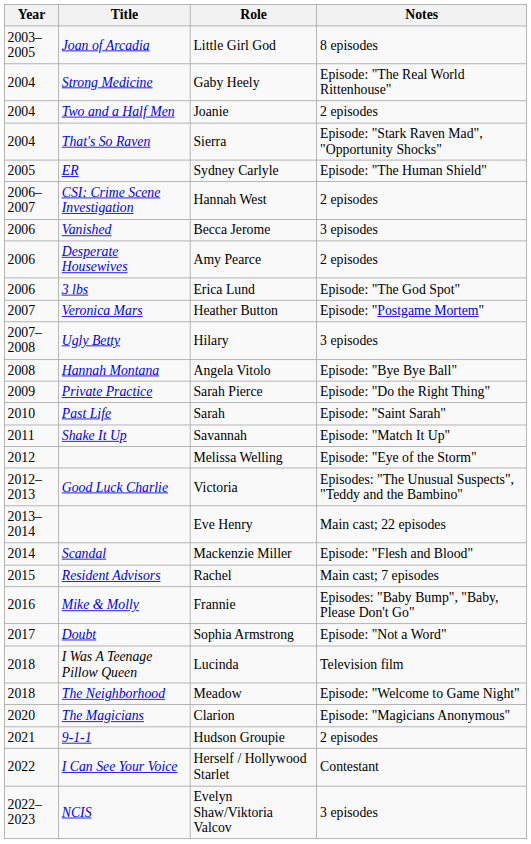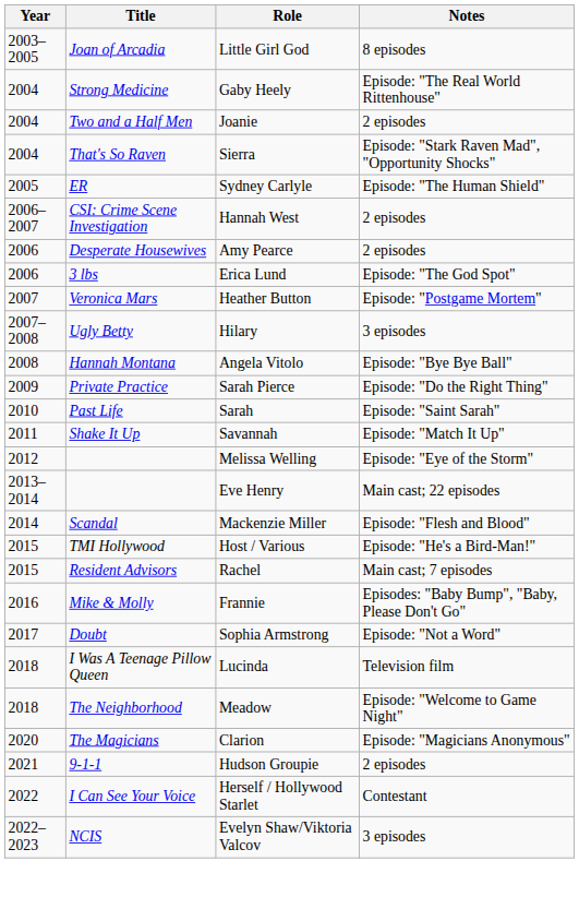- row: 2006 | Vanished | Becca Jerome | 3 episodes
- row: 2012–2013 | Good Luck Charlie | Victoria | Episodes: "The Unusual Suspects", "Teddy and the Bambino"
+ row: 2015 | TMI Hollywood | Host / Various | Episode: "He's a Bird-Man!"
